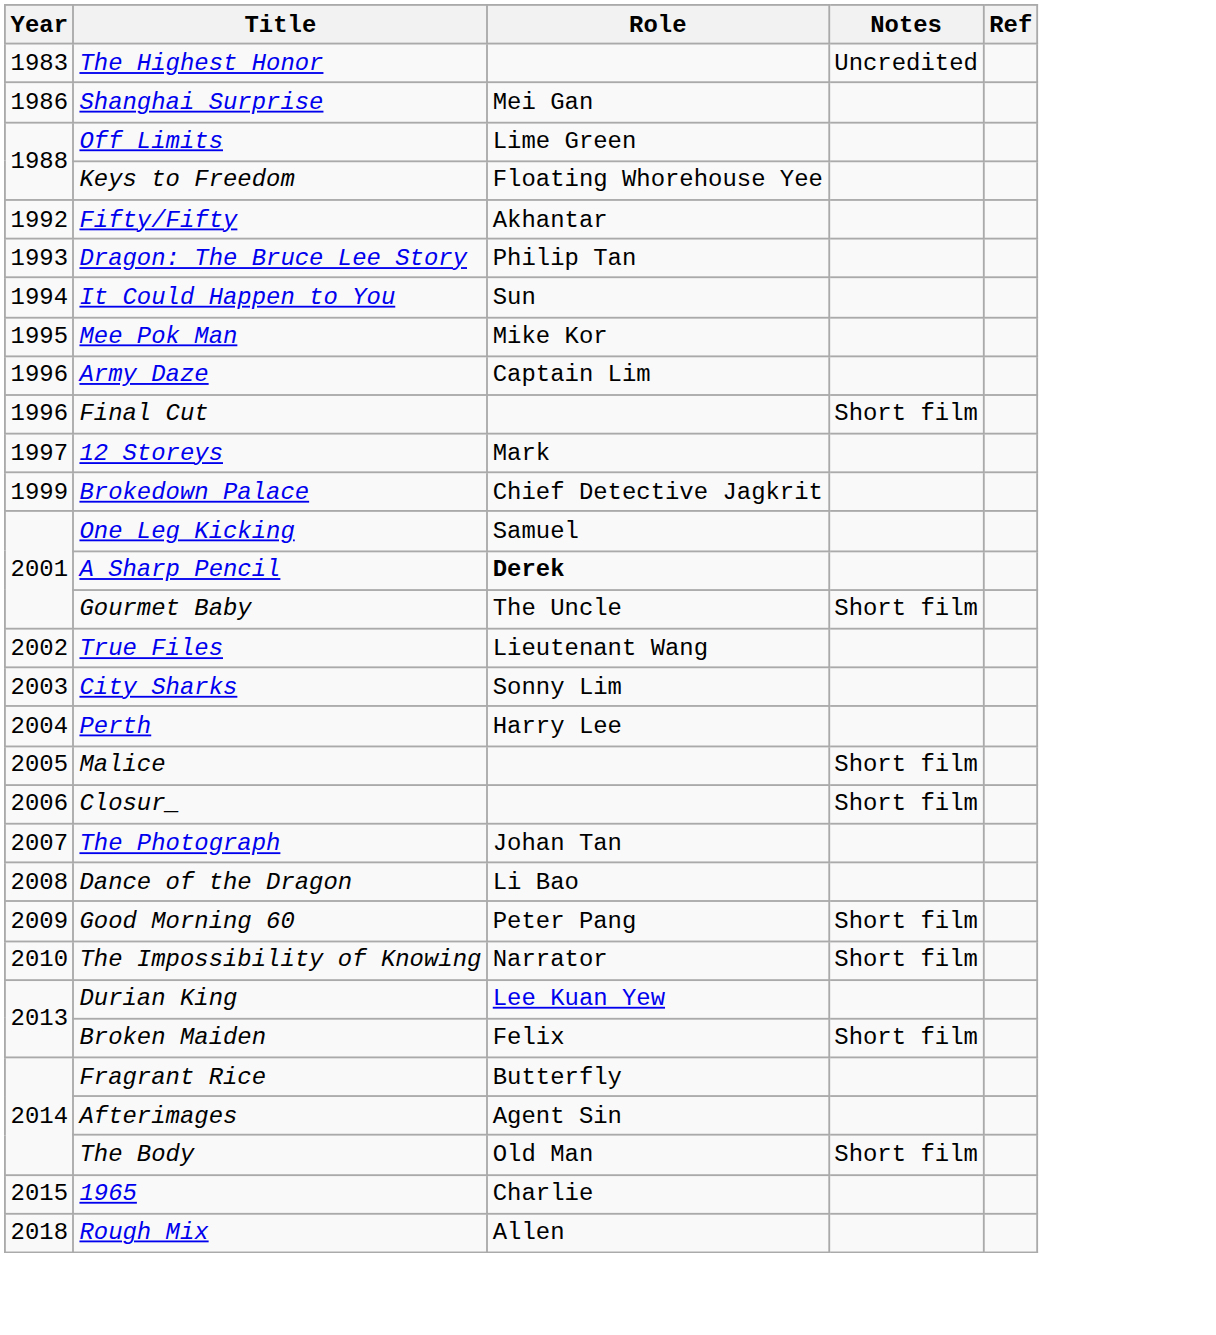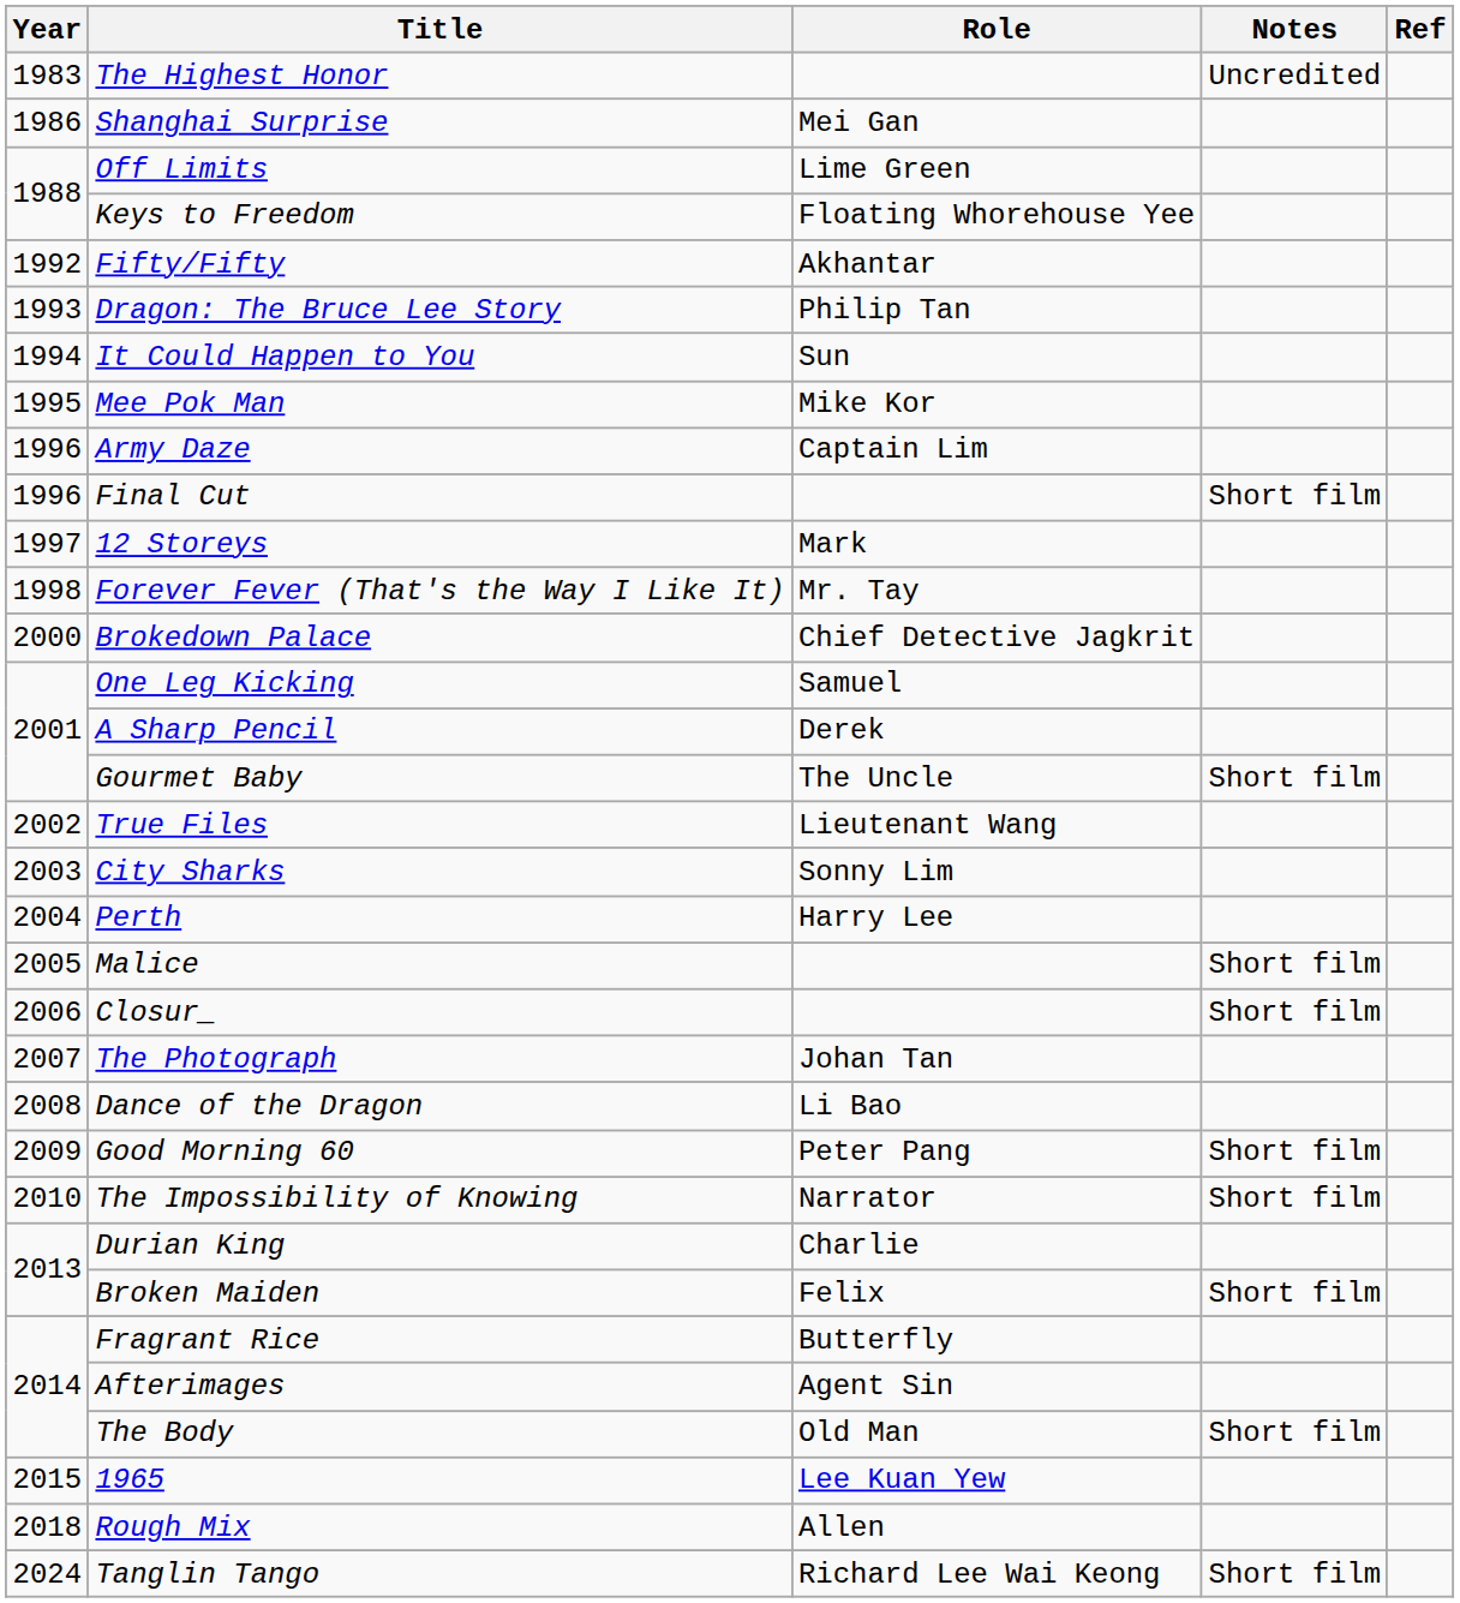+ row: 1998 | Forever Fever (That's the Way I Like It) | Mr. Tay
Brokedown Palace | Year: 1999 -> 2000
A Sharp Pencil | Role: bold -> normal
Durian King | Role: Lee Kuan Yew -> Charlie
1965 | Role: Charlie -> Lee Kuan Yew
+ row: 2024 | Tanglin Tango | Richard Lee Wai Keong | Short film
